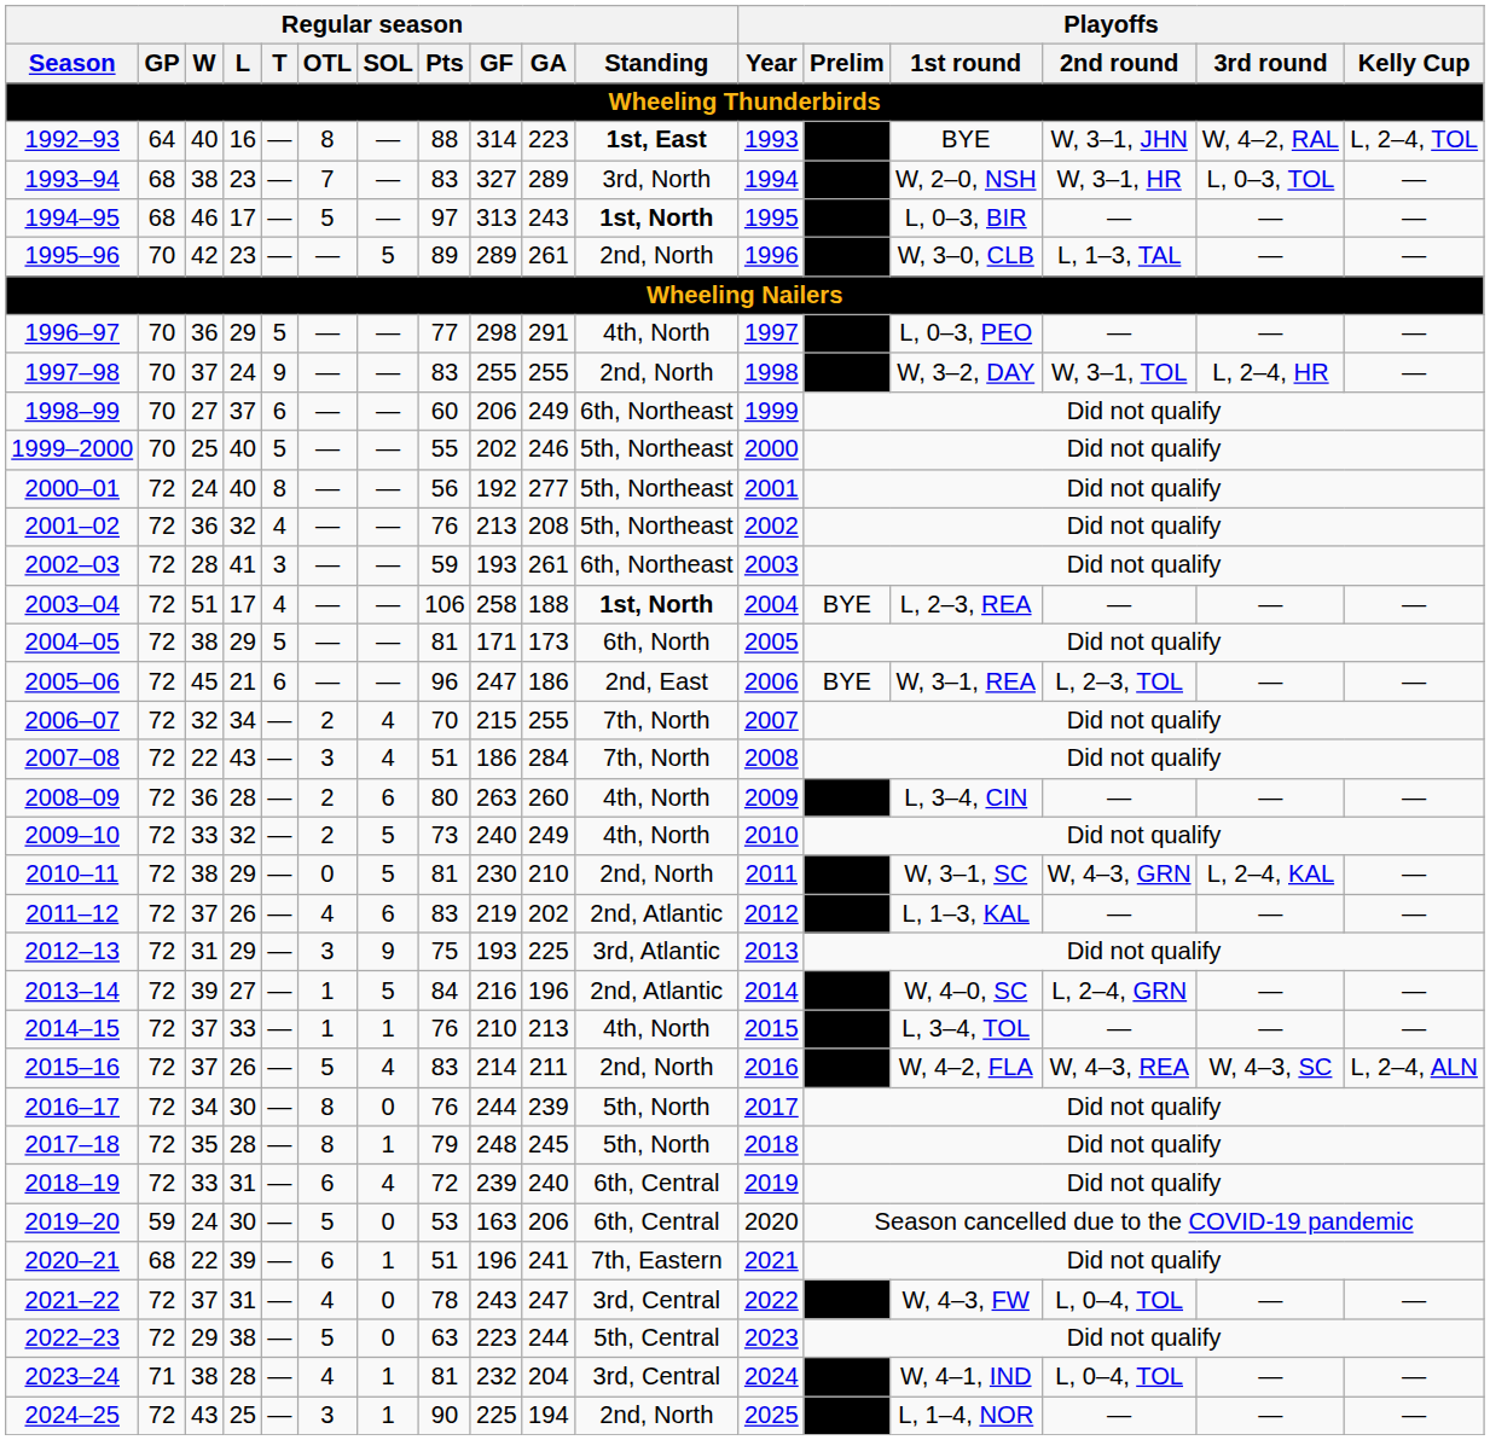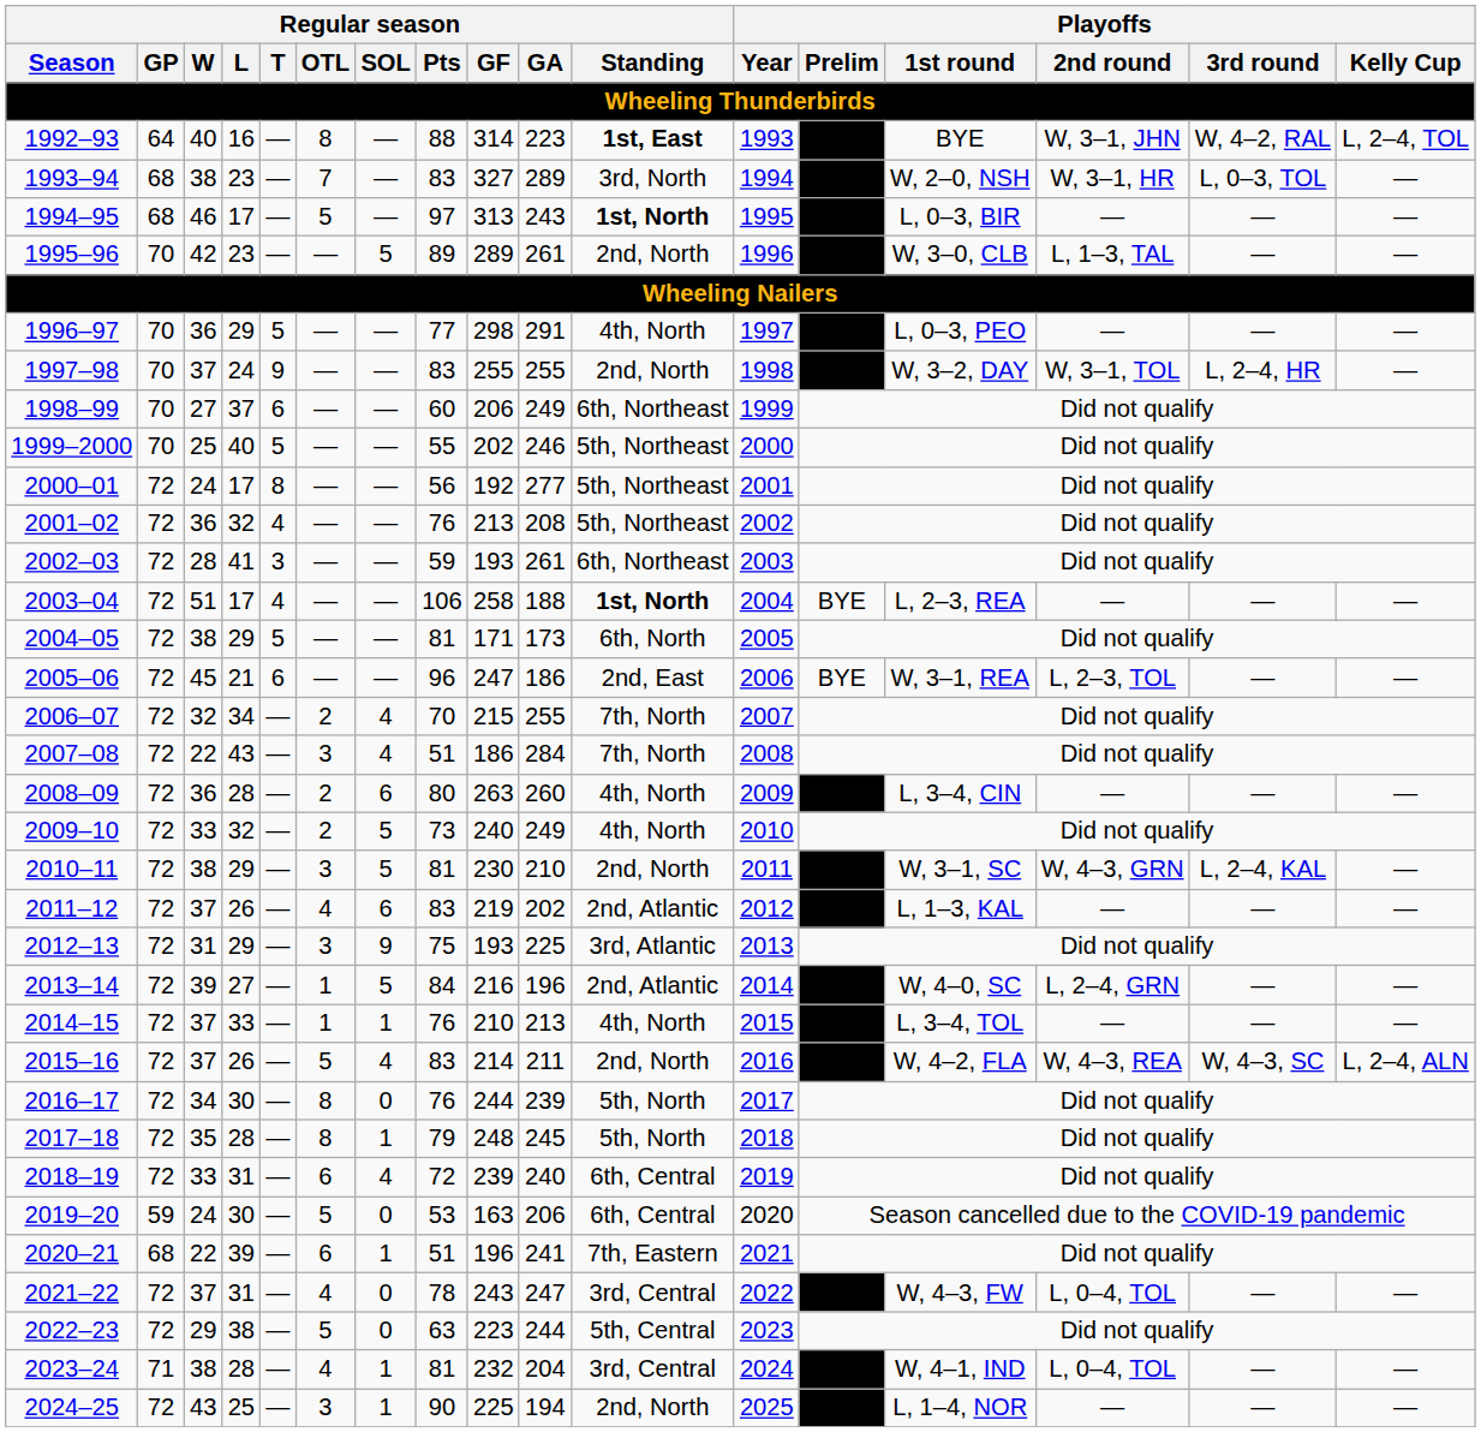2000–01 | Regular season / L: 40 -> 17
2010–11 | Regular season / OTL: 0 -> 3
